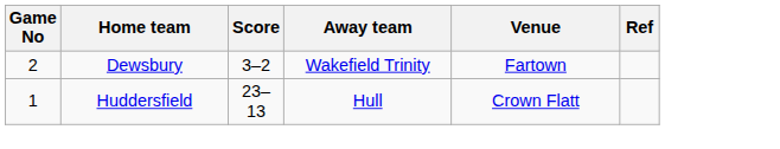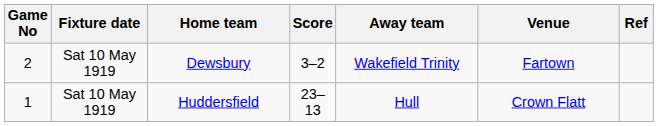+ column: Fixture date | Sat 10 May 1919 | Sat 10 May 1919
